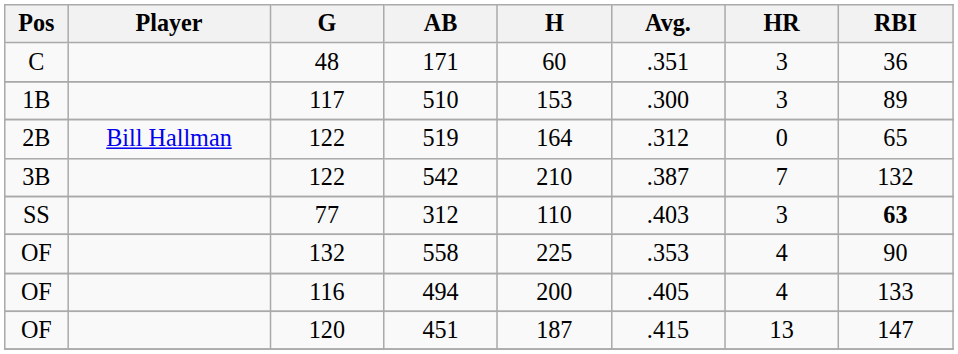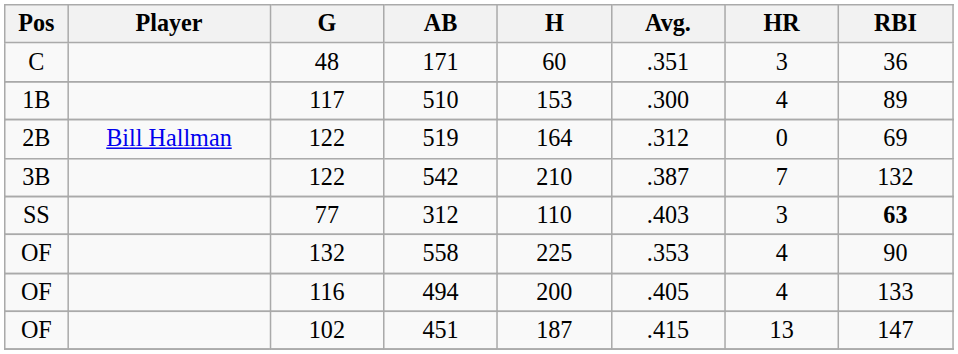510 | HR: 3 -> 4
519 | RBI: 65 -> 69
451 | G: 120 -> 102
